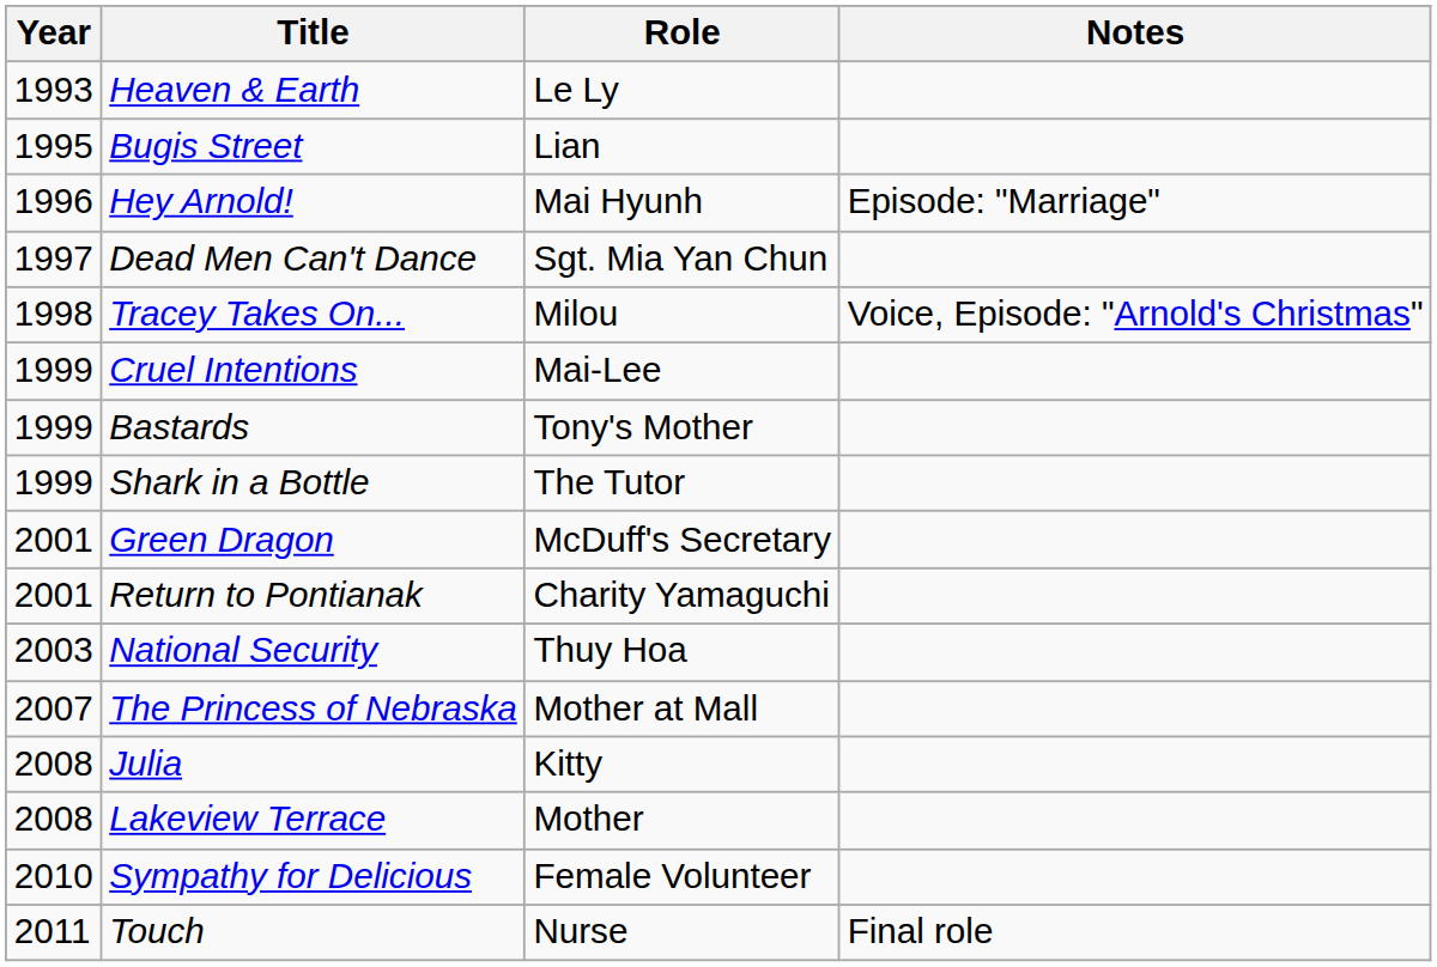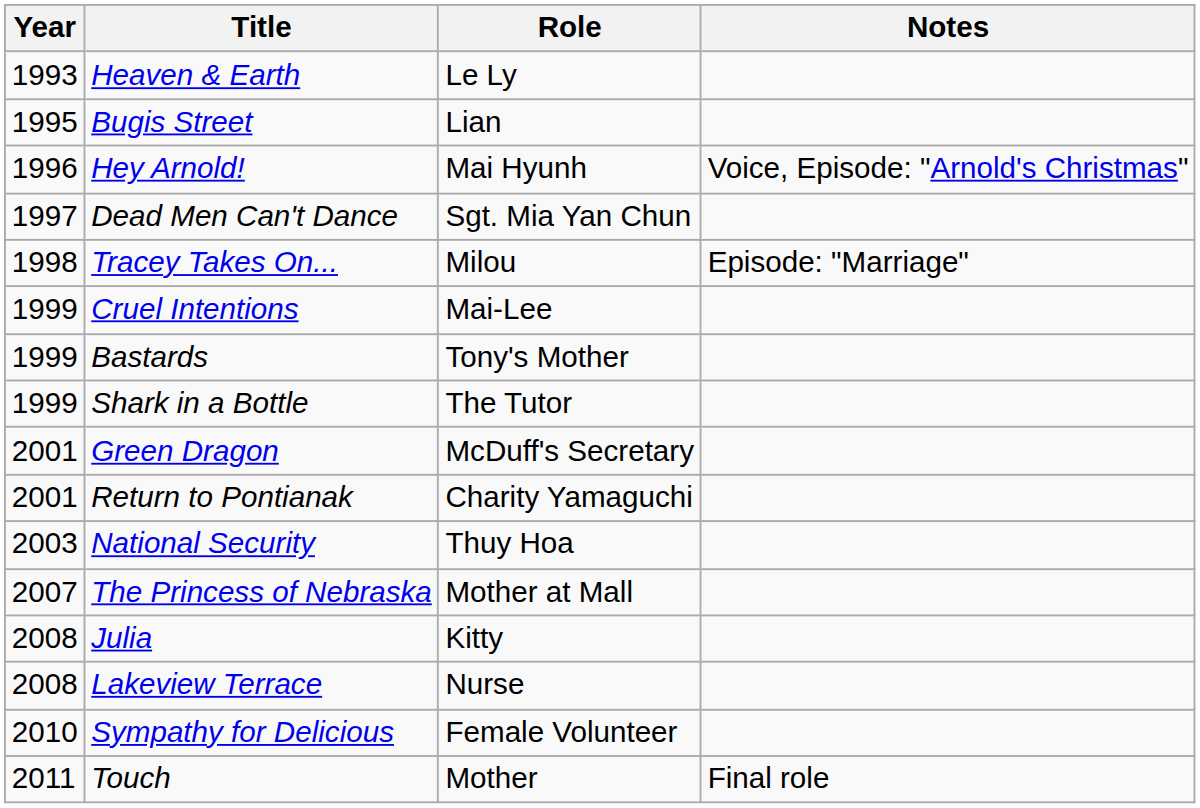Hey Arnold! | Notes: Episode: "Marriage" -> Voice, Episode: "Arnold's Christmas"
Tracey Takes On... | Notes: Voice, Episode: "Arnold's Christmas" -> Episode: "Marriage"
Lakeview Terrace | Role: Mother -> Nurse
Touch | Role: Nurse -> Mother
